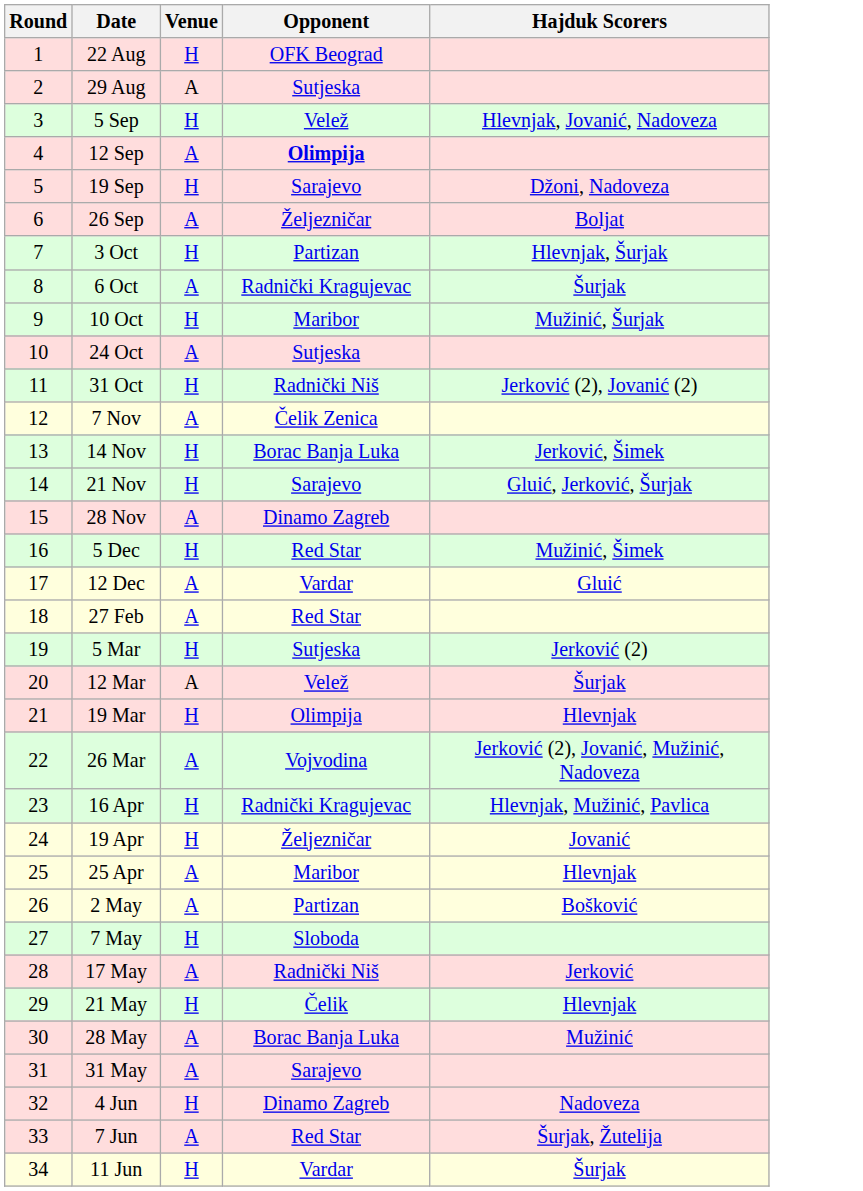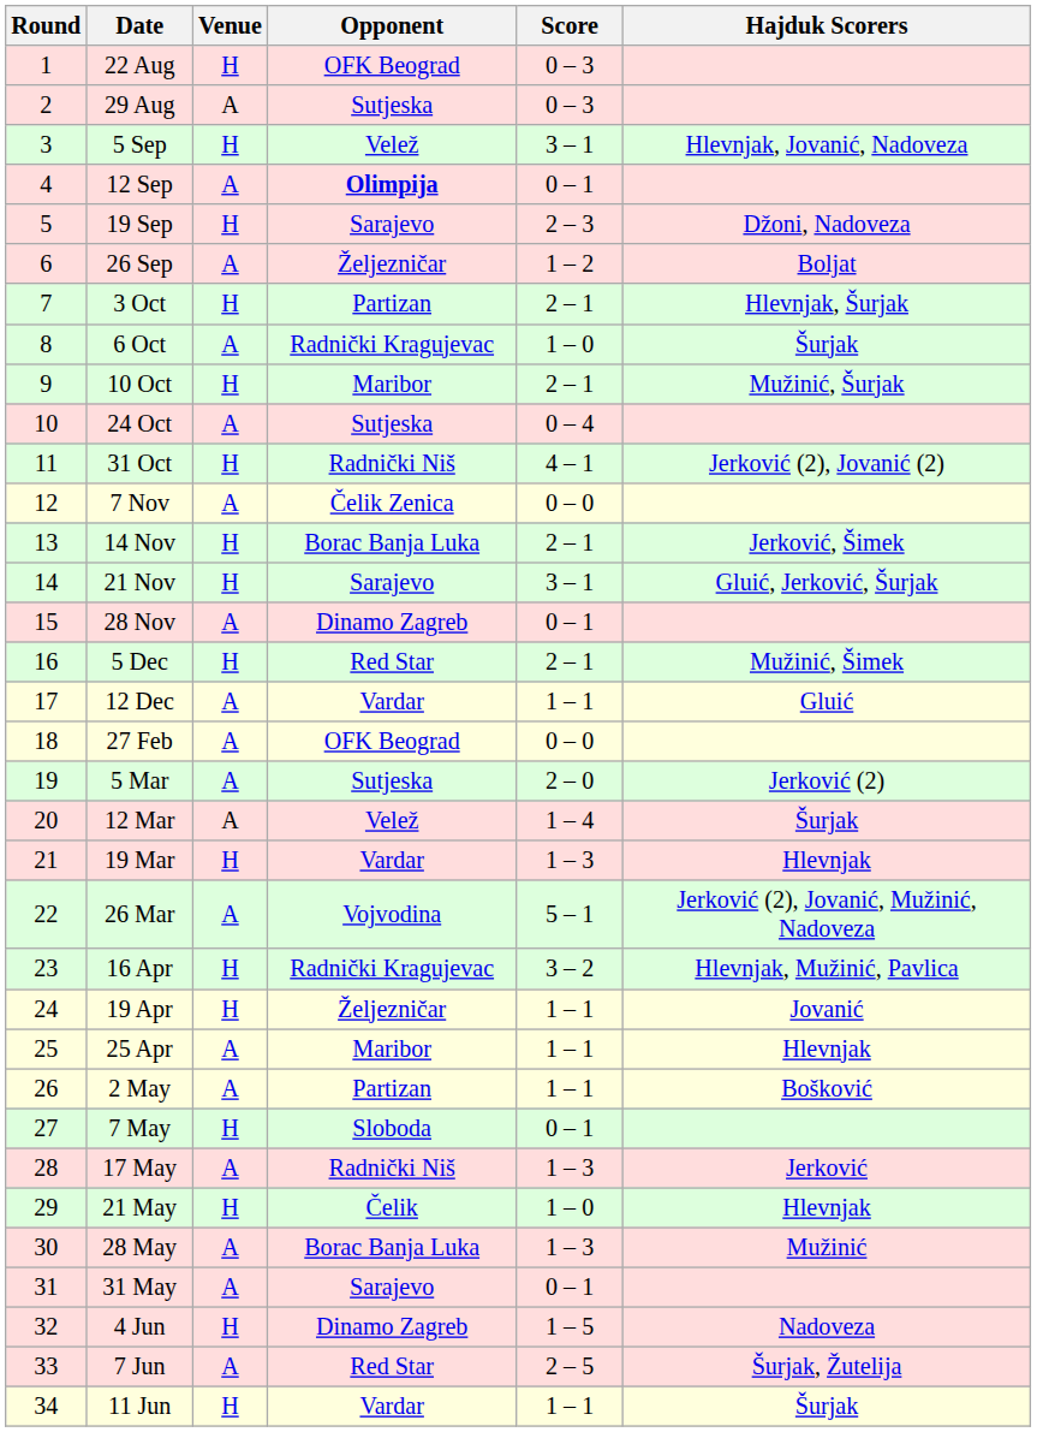+ column: Score | 0 – 3 | 0 – 3 | 3 – 1 | 0 – 1 | 2 – 3 | 1 – 2 | 2 – 1 | 1 – 0 | 2 – 1 | 0 – 4 | 4 – 1 | 0 – 0 | 2 – 1 | 3 – 1 | 0 – 1 | 2 – 1 | 1 – 1 | 0 – 0 | 2 – 0 | 1 – 4 | 1 – 3 | 5 – 1 | 3 – 2 | 1 – 1 | 1 – 1 | 1 – 1 | 0 – 1 | 1 – 3 | 1 – 0 | 1 – 3 | 0 – 1 | 1 – 5 | 2 – 5 | 1 – 1
27 Feb | Opponent: Red Star -> OFK Beograd
5 Mar | Venue: H -> A
19 Mar | Opponent: Olimpija -> Vardar
